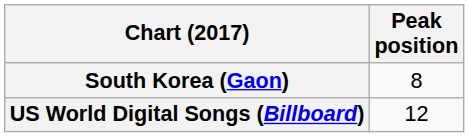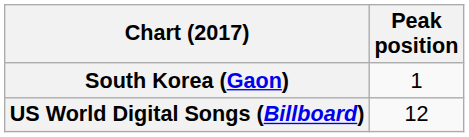South Korea (Gaon) | Peak position: 8 -> 1
